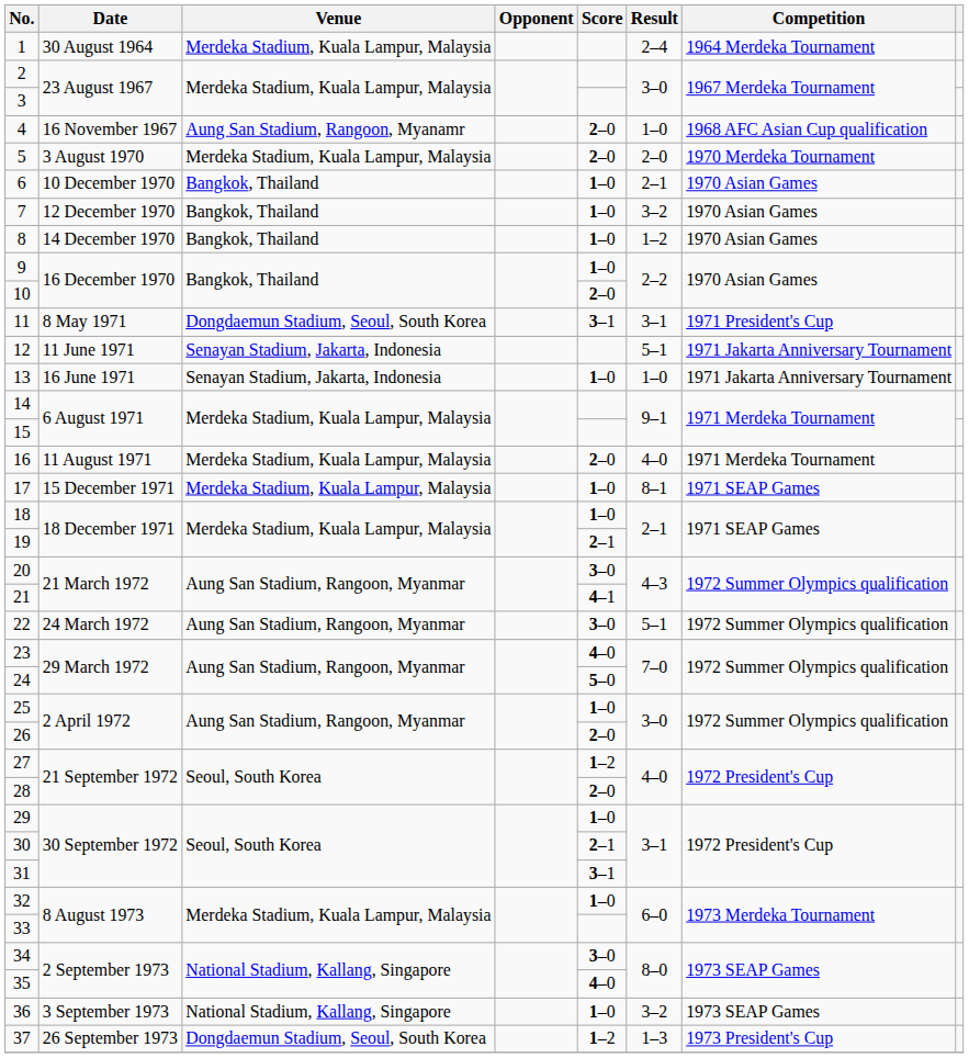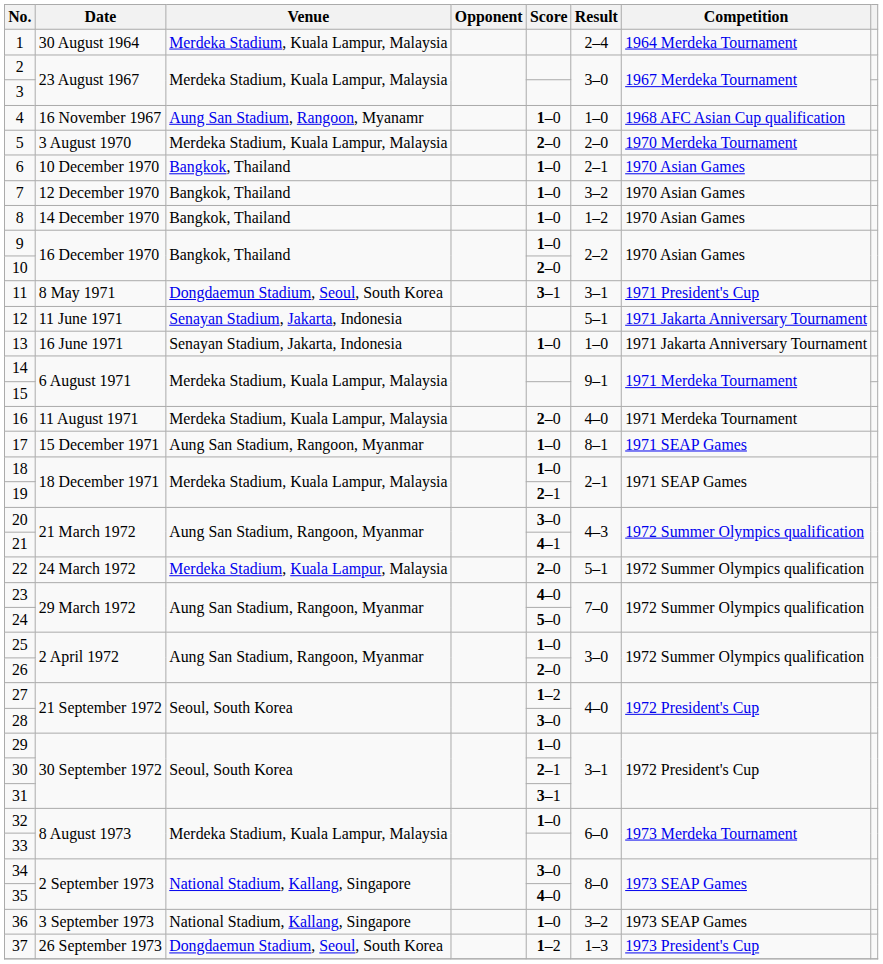4 | Score: 2–0 -> 1–0
17 | Venue: Merdeka Stadium, Kuala Lampur, Malaysia -> Aung San Stadium, Rangoon, Myanmar
22 | Venue: Aung San Stadium, Rangoon, Myanmar -> Merdeka Stadium, Kuala Lampur, Malaysia
22 | Score: 3–0 -> 2–0
28 | Score: 2–0 -> 3–0
